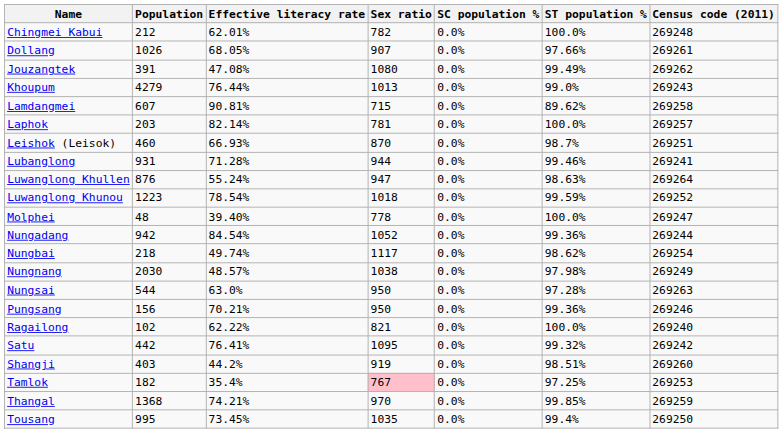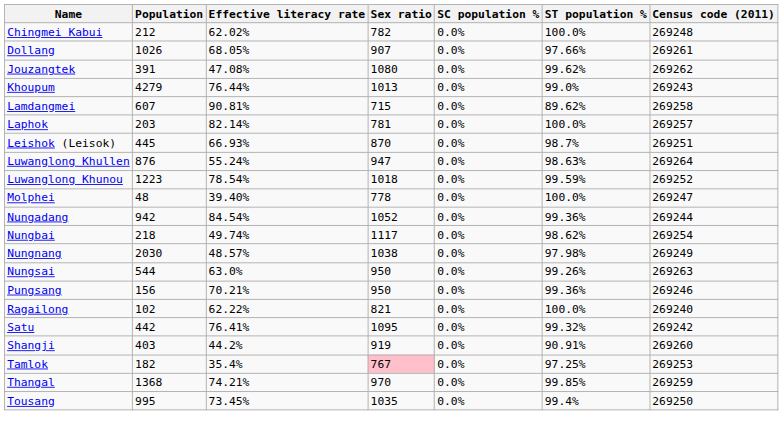Chingmei Kabui | Effective literacy rate: 62.01% -> 62.02%
Jouzangtek | ST population %: 99.49% -> 99.62%
Leishok (Leisok) | Population: 460 -> 445
- row: Lubanglong | 931 | 71.28% | 944 | 0.0% | 99.46% | 269241
Nungsai | ST population %: 97.28% -> 99.26%
Shangji | ST population %: 98.51% -> 90.91%
